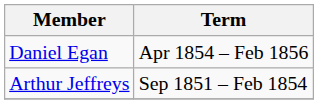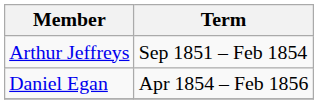rows swapped: Arthur Jeffreys <-> Daniel Egan
